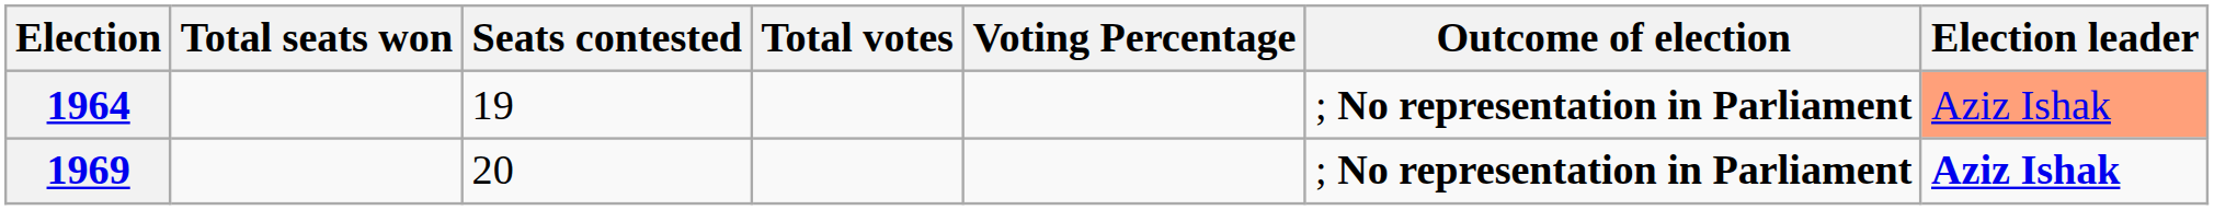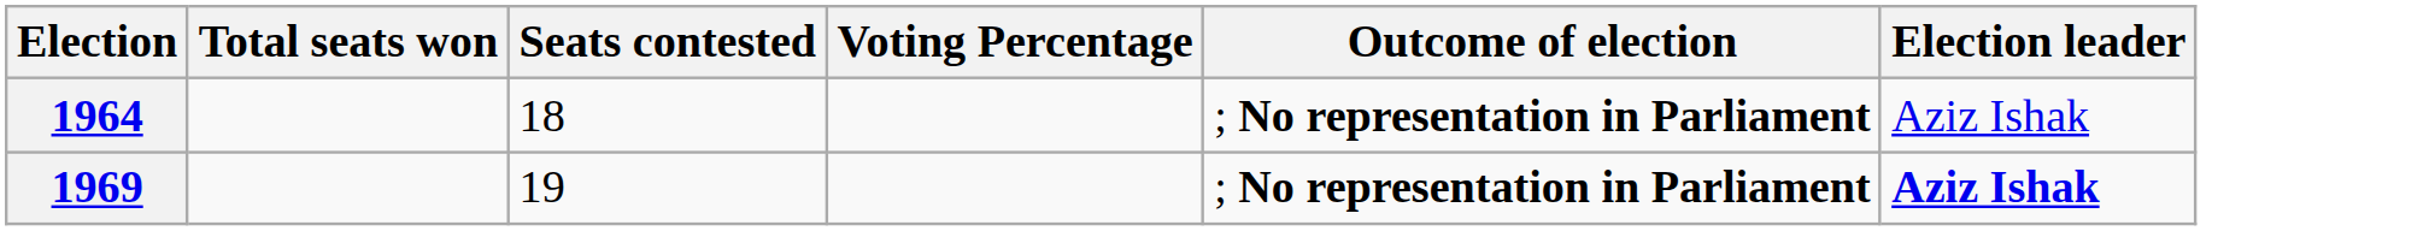- column: Total votes
1964 | Seats contested: 19 -> 18
1964 | Election leader: lightsalmon background -> no background
1969 | Seats contested: 20 -> 19
